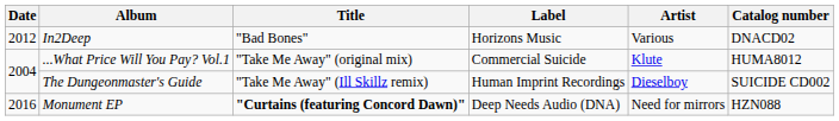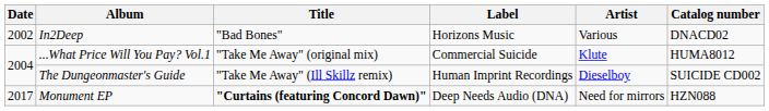In2Deep | Date: 2012 -> 2002
Monument EP | Date: 2016 -> 2017
